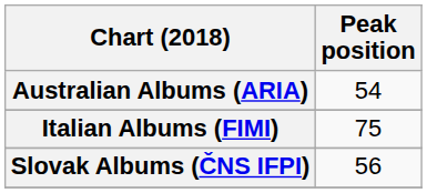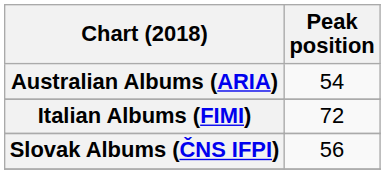Italian Albums (FIMI) | Peak position: 75 -> 72
